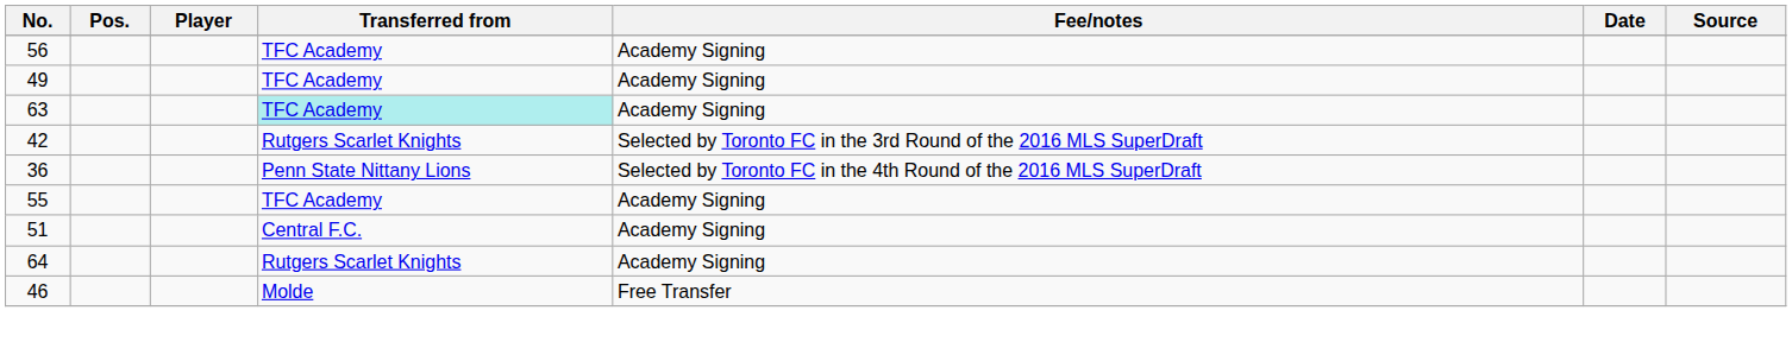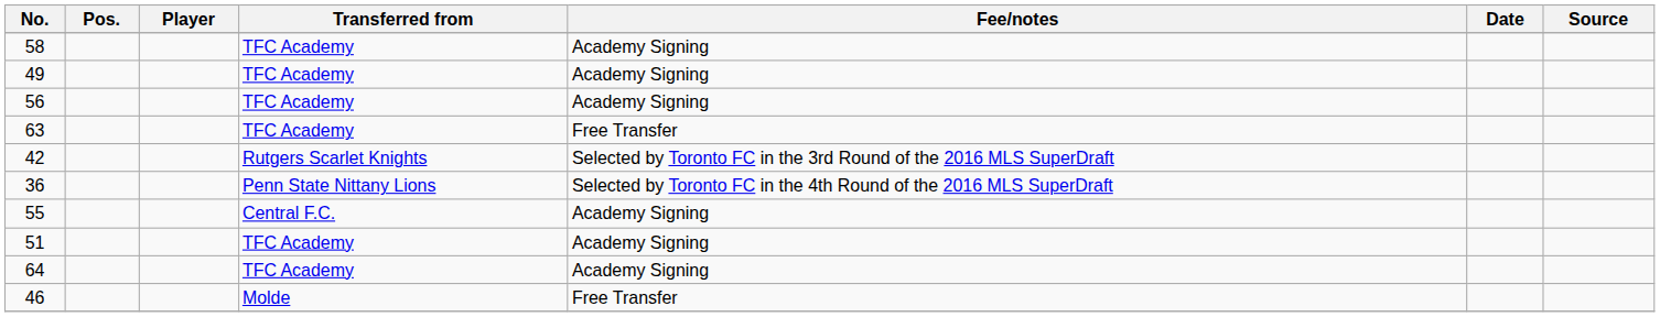+ row: 58 | TFC Academy | Academy Signing
rows swapped: 56 <-> 49
63 | Transferred from: paleturquoise background -> no background
63 | Fee/notes: Academy Signing -> Free Transfer
55 | Transferred from: TFC Academy -> Central F.C.
51 | Transferred from: Central F.C. -> TFC Academy
64 | Transferred from: Rutgers Scarlet Knights -> TFC Academy
